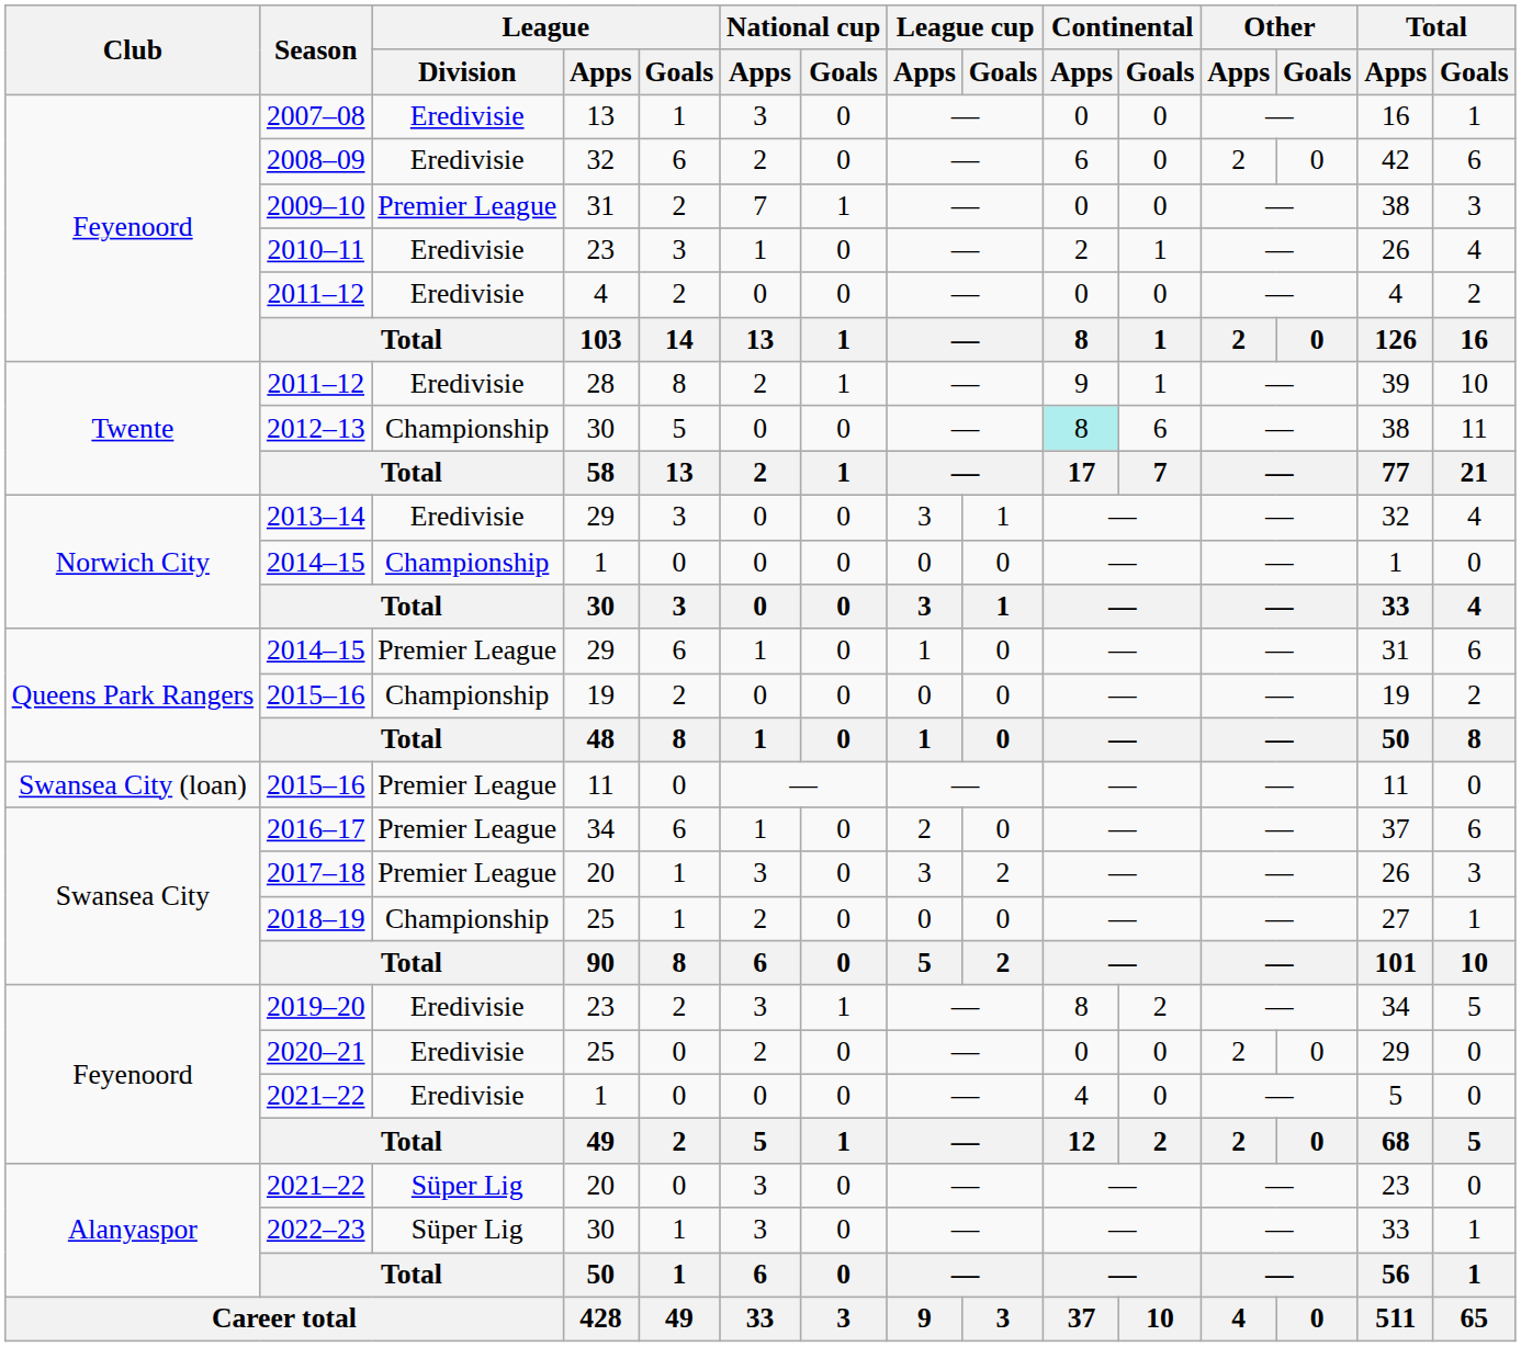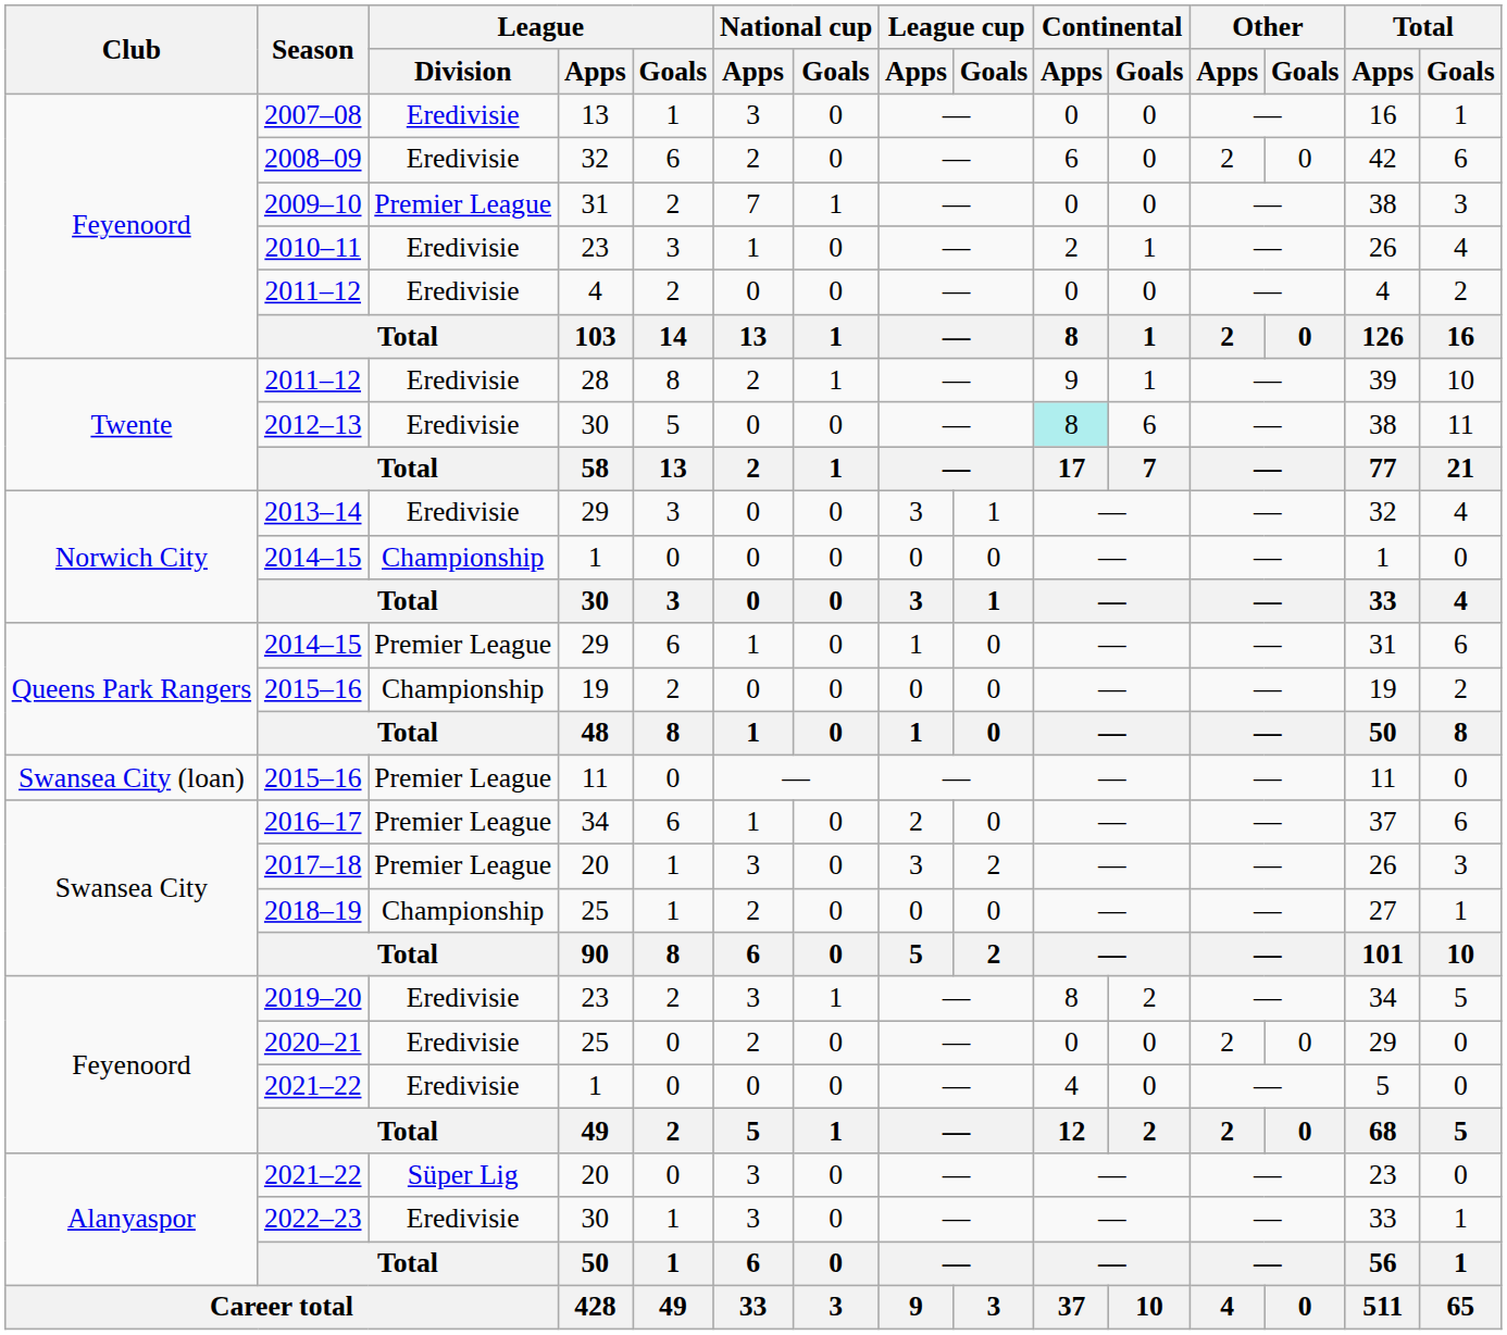2012–13 | League / Division: Championship -> Eredivisie
2022–23 | League / Division: Süper Lig -> Eredivisie
